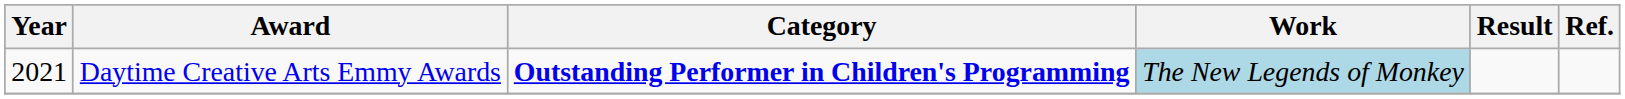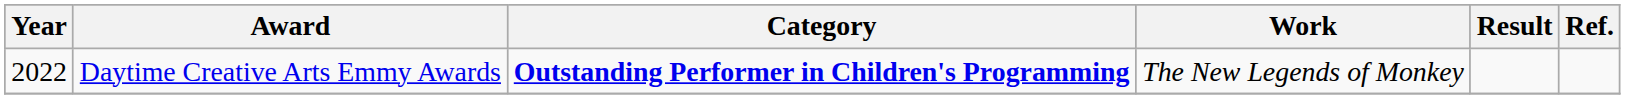Daytime Creative Arts Emmy Awards | Year: 2021 -> 2022
Daytime Creative Arts Emmy Awards | Work: lightblue background -> no background
